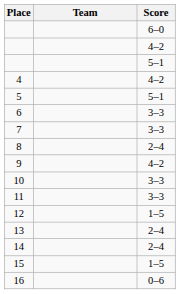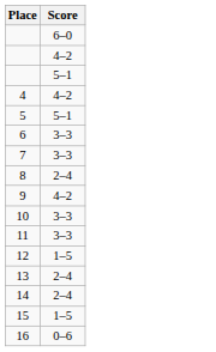- column: Team
